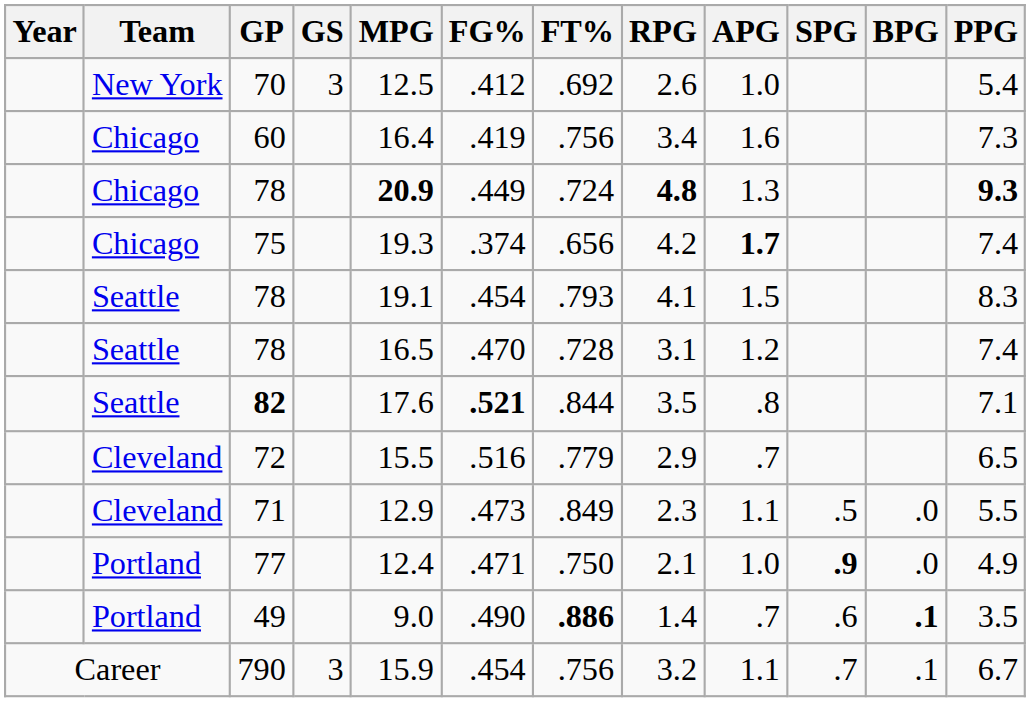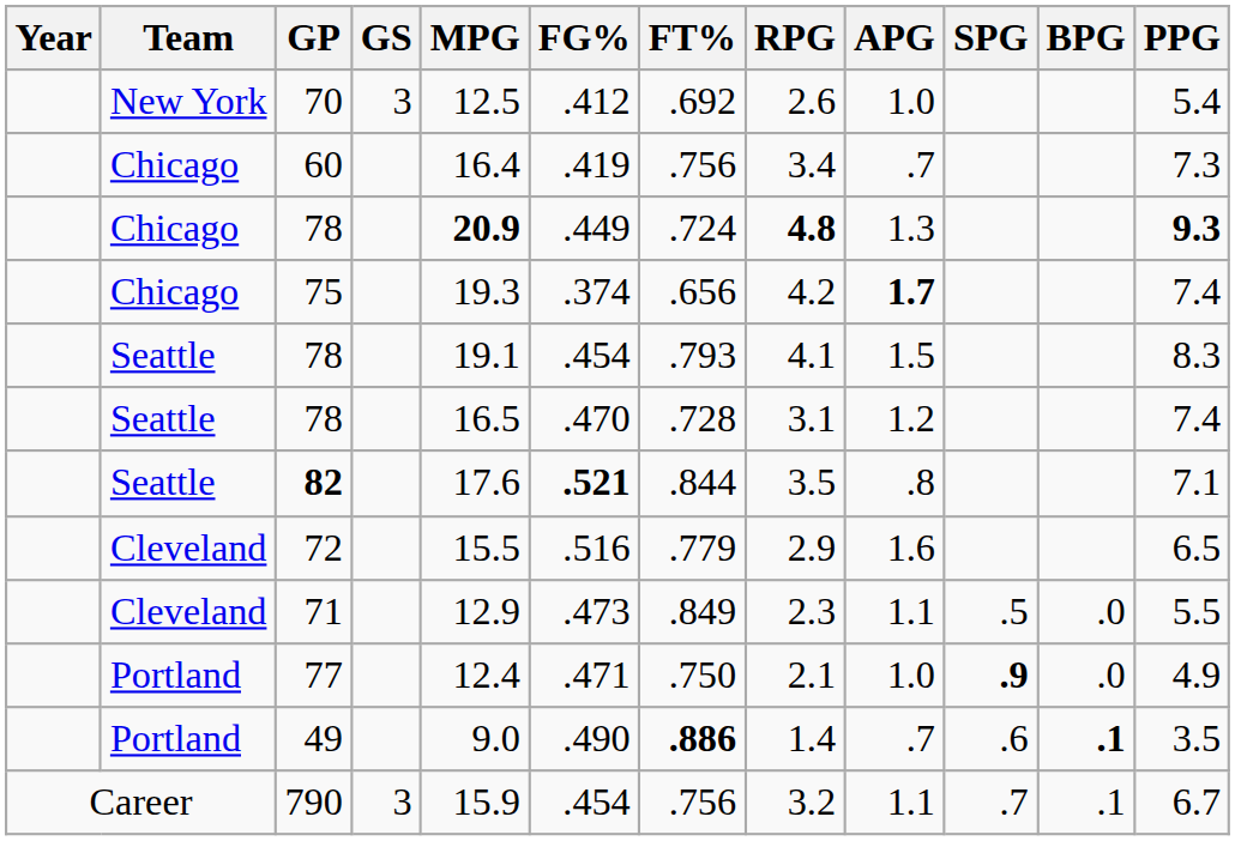60 | APG: 1.6 -> .7
72 | APG: .7 -> 1.6
